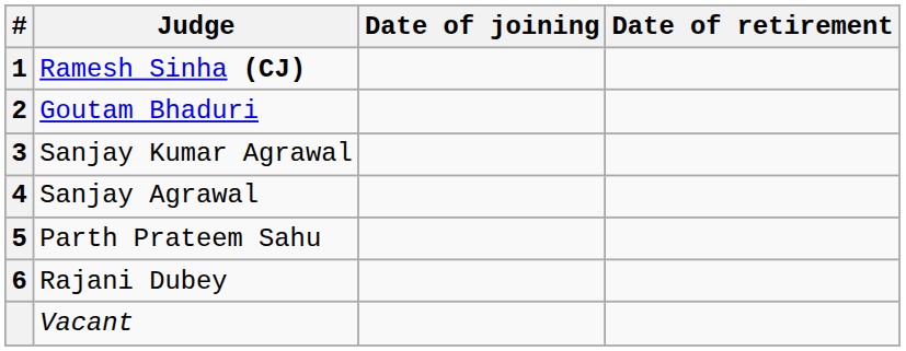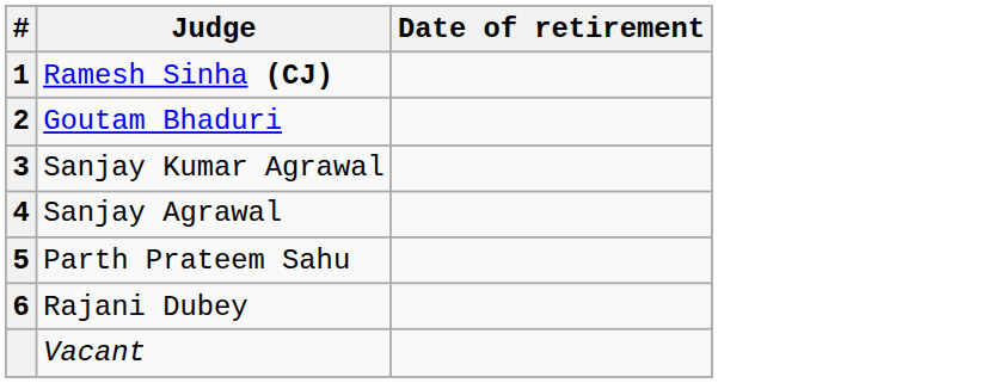- column: Date of joining
